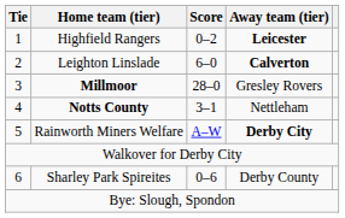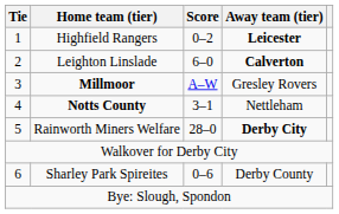Millmoor | Score: 28–0 -> A–W
Rainworth Miners Welfare | Score: A–W -> 28–0
